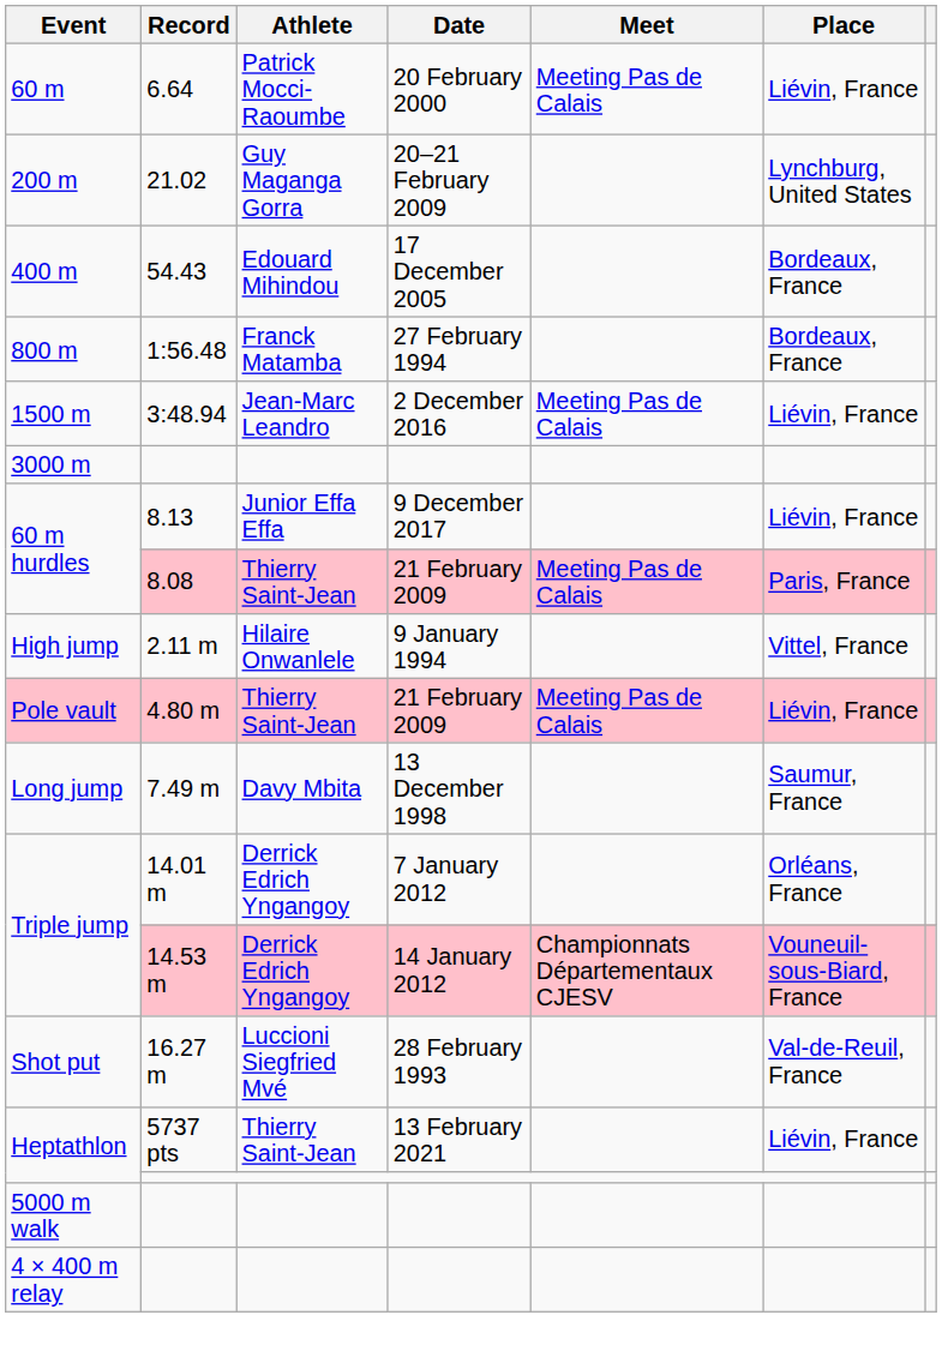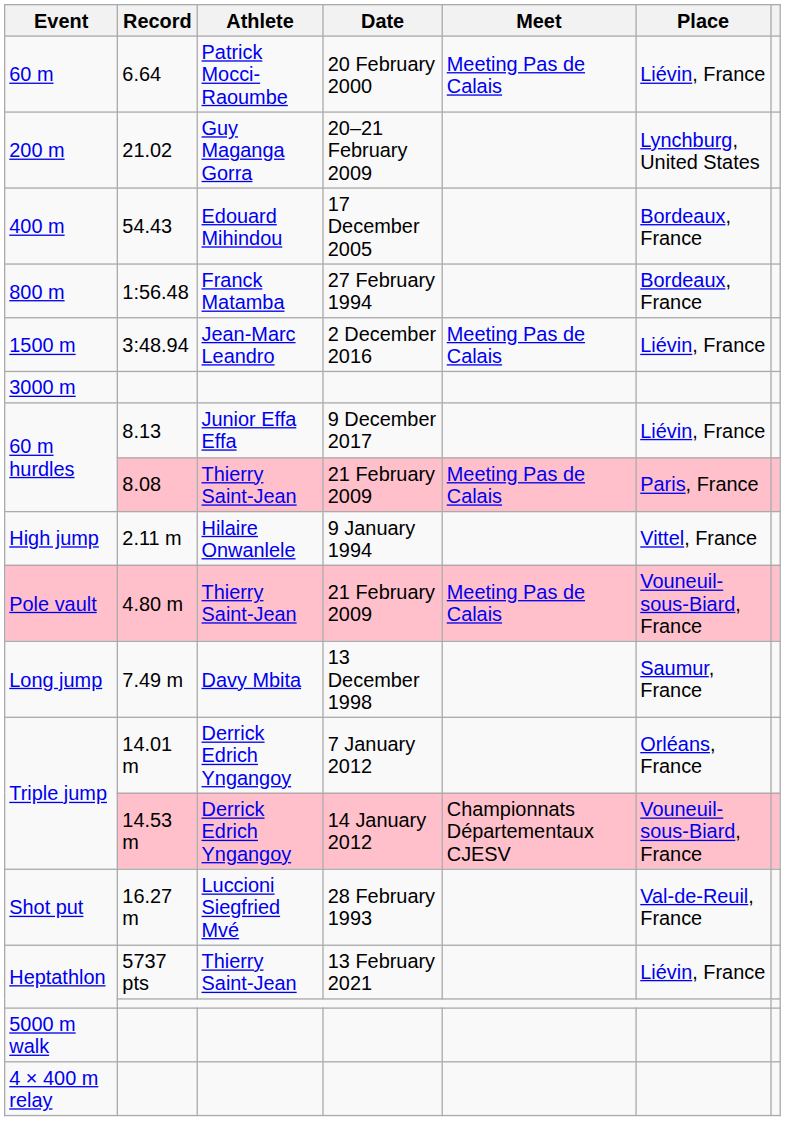Pole vault | Place: Liévin, France -> Vouneuil-sous-Biard, France
